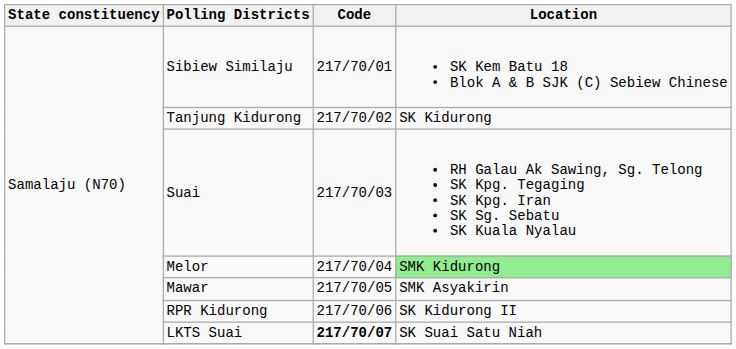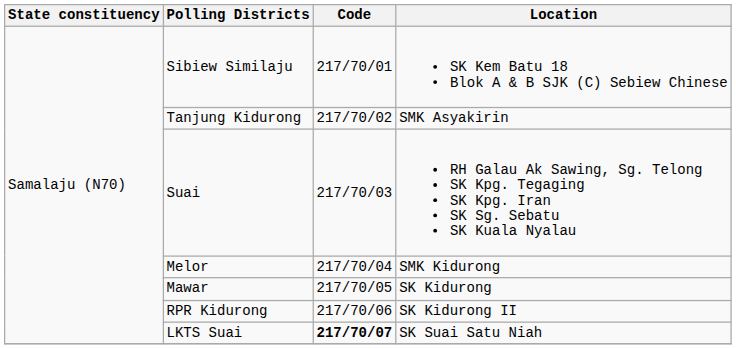Tanjung Kidurong | Location: SK Kidurong -> SMK Asyakirin
Melor | Location: lightgreen background -> no background
Mawar | Location: SMK Asyakirin -> SK Kidurong
